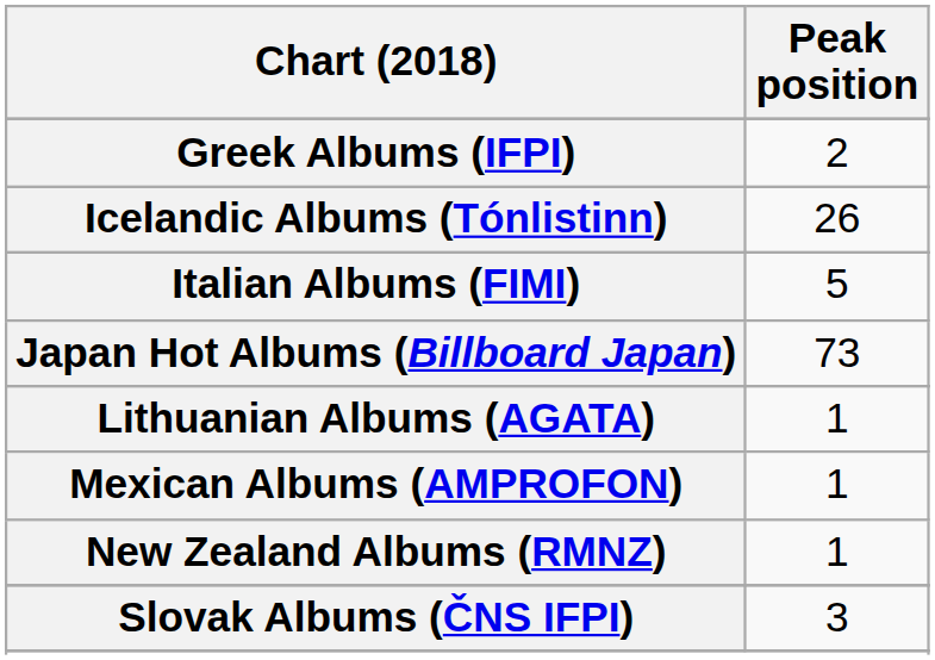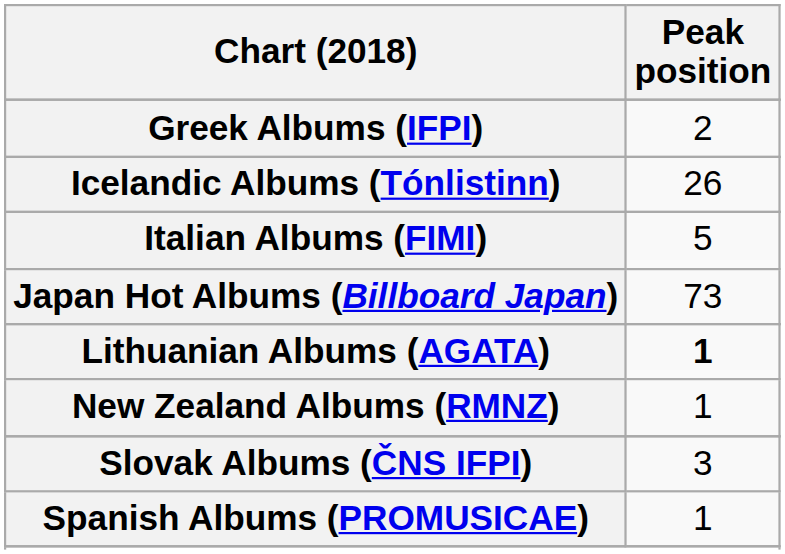Lithuanian Albums (AGATA) | Peak position: normal -> bold
- row: Mexican Albums (AMPROFON) | 1
+ row: Spanish Albums (PROMUSICAE) | 1
